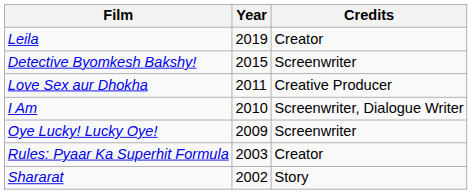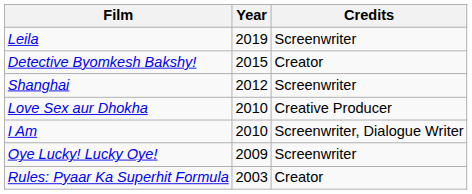Leila | Credits: Creator -> Screenwriter
Detective Byomkesh Bakshy! | Credits: Screenwriter -> Creator
+ row: Shanghai | 2012 | Screenwriter
Love Sex aur Dhokha | Year: 2011 -> 2010
- row: Shararat | 2002 | Story
